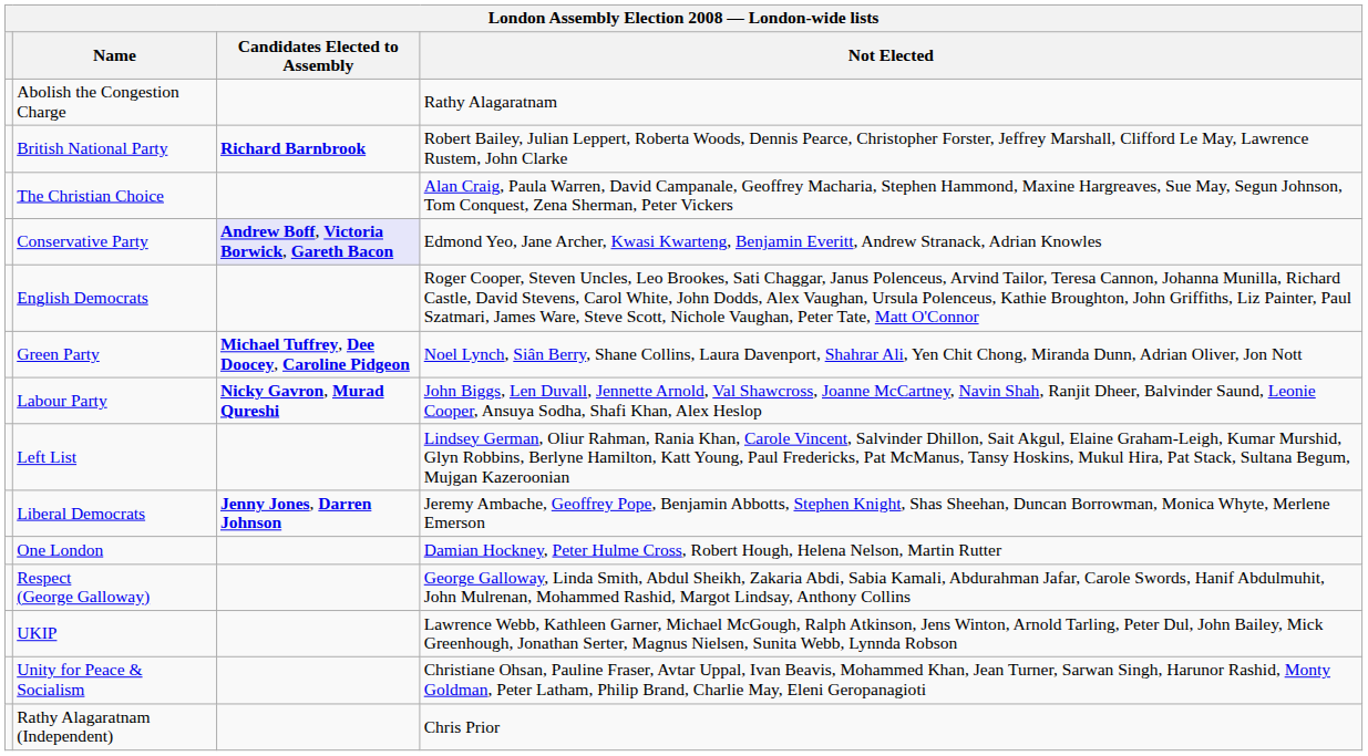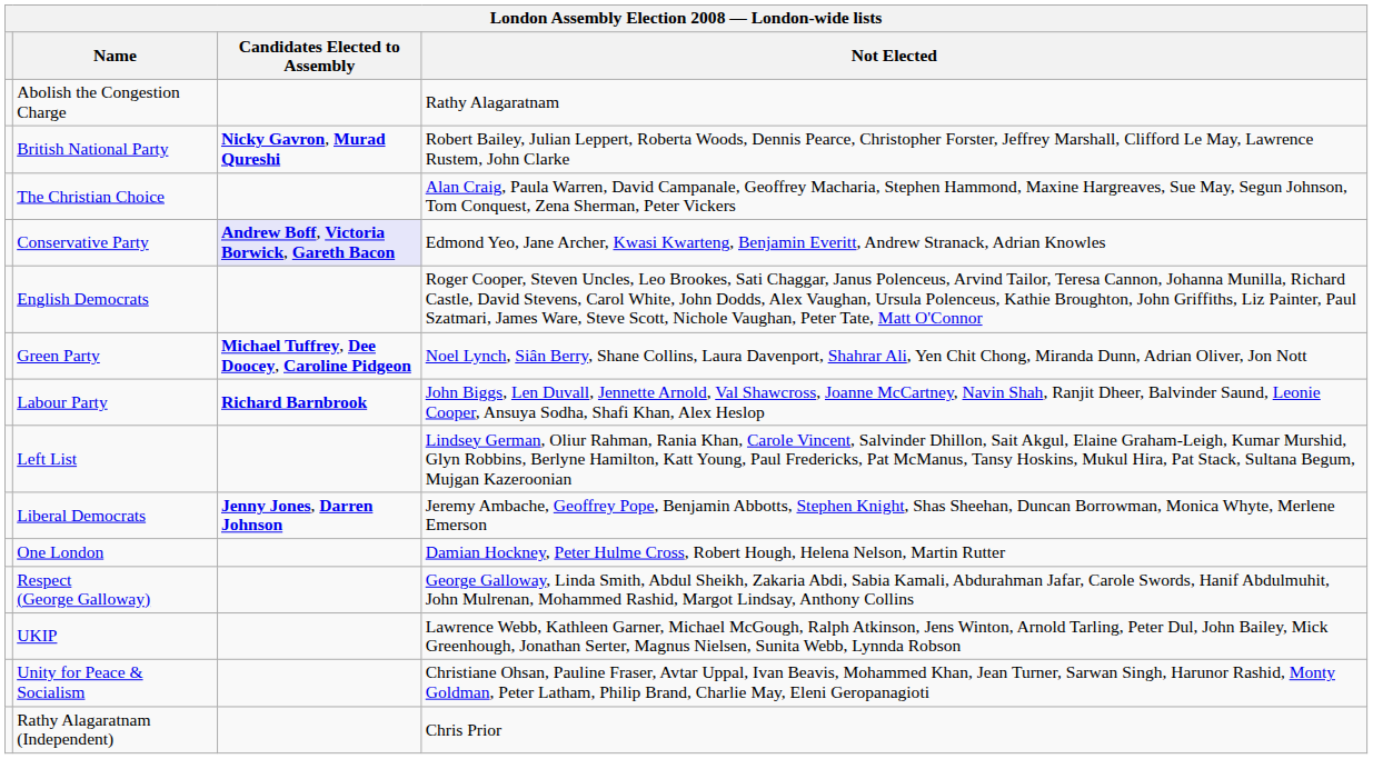British National Party | Candidates Elected to Assembly: Richard Barnbrook -> Nicky Gavron, Murad Qureshi
Labour Party | Candidates Elected to Assembly: Nicky Gavron, Murad Qureshi -> Richard Barnbrook
